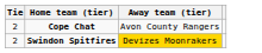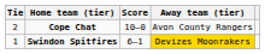+ column: Score | 10–0 | 6–1
Swindon Spitfires | Tie: 2 -> 1
